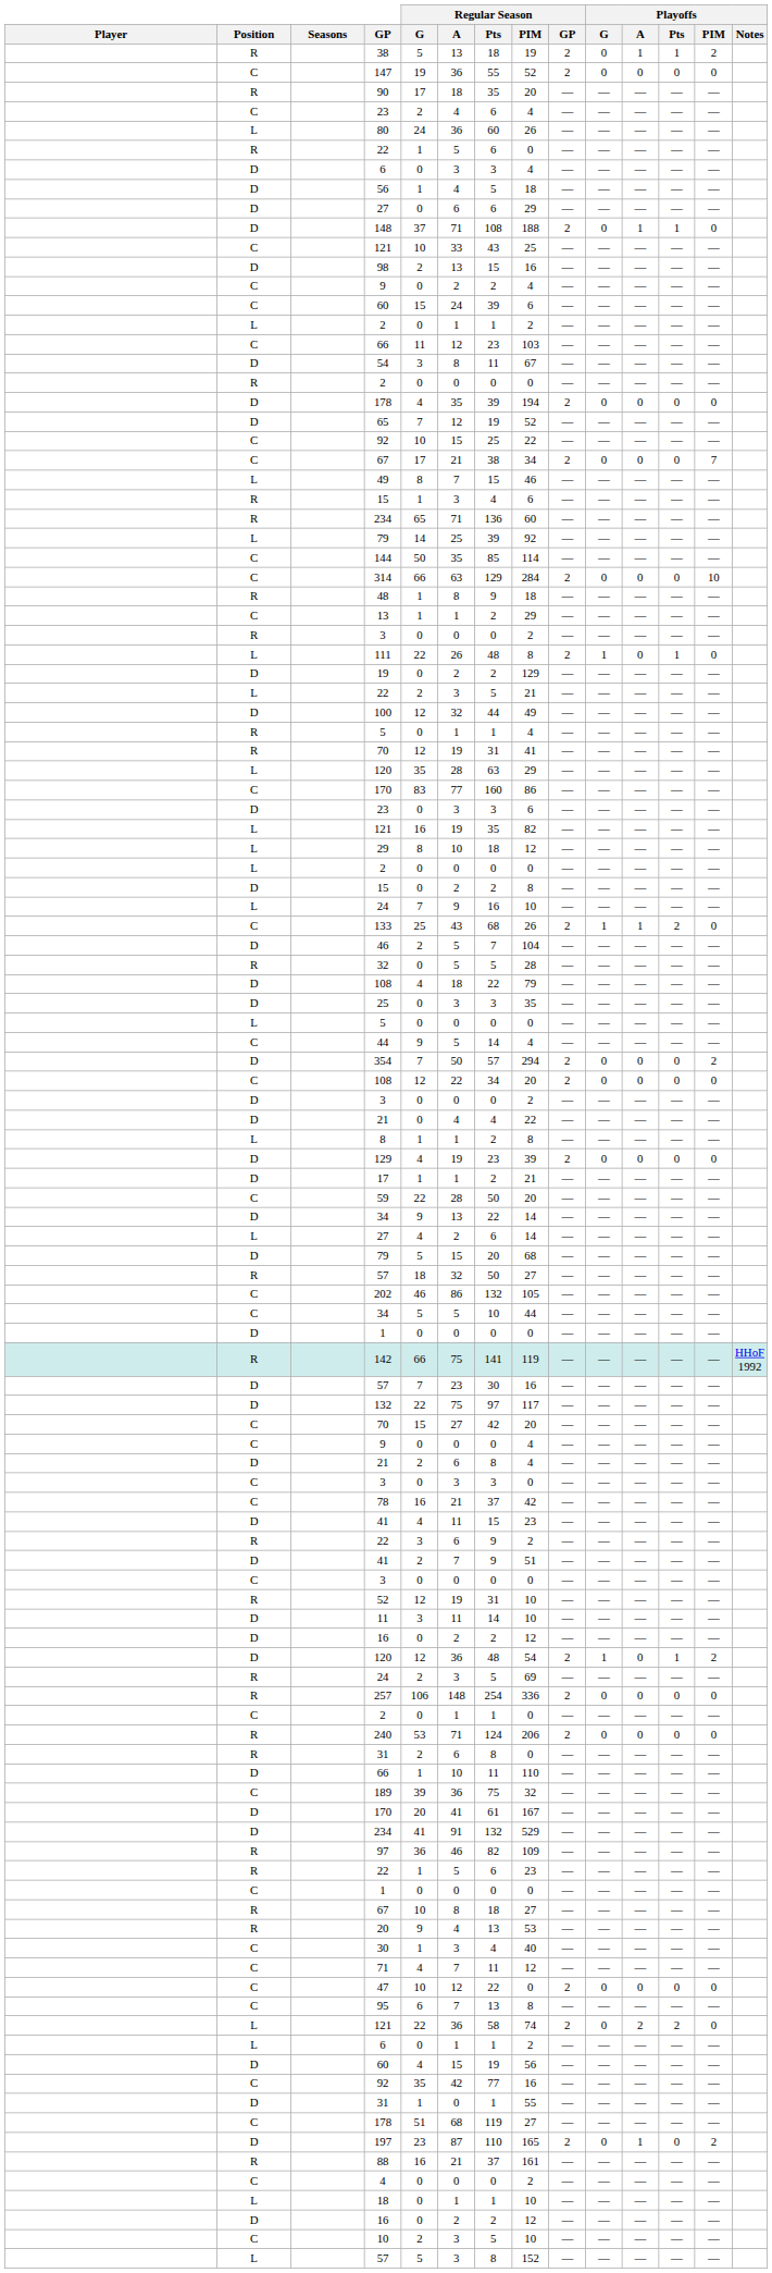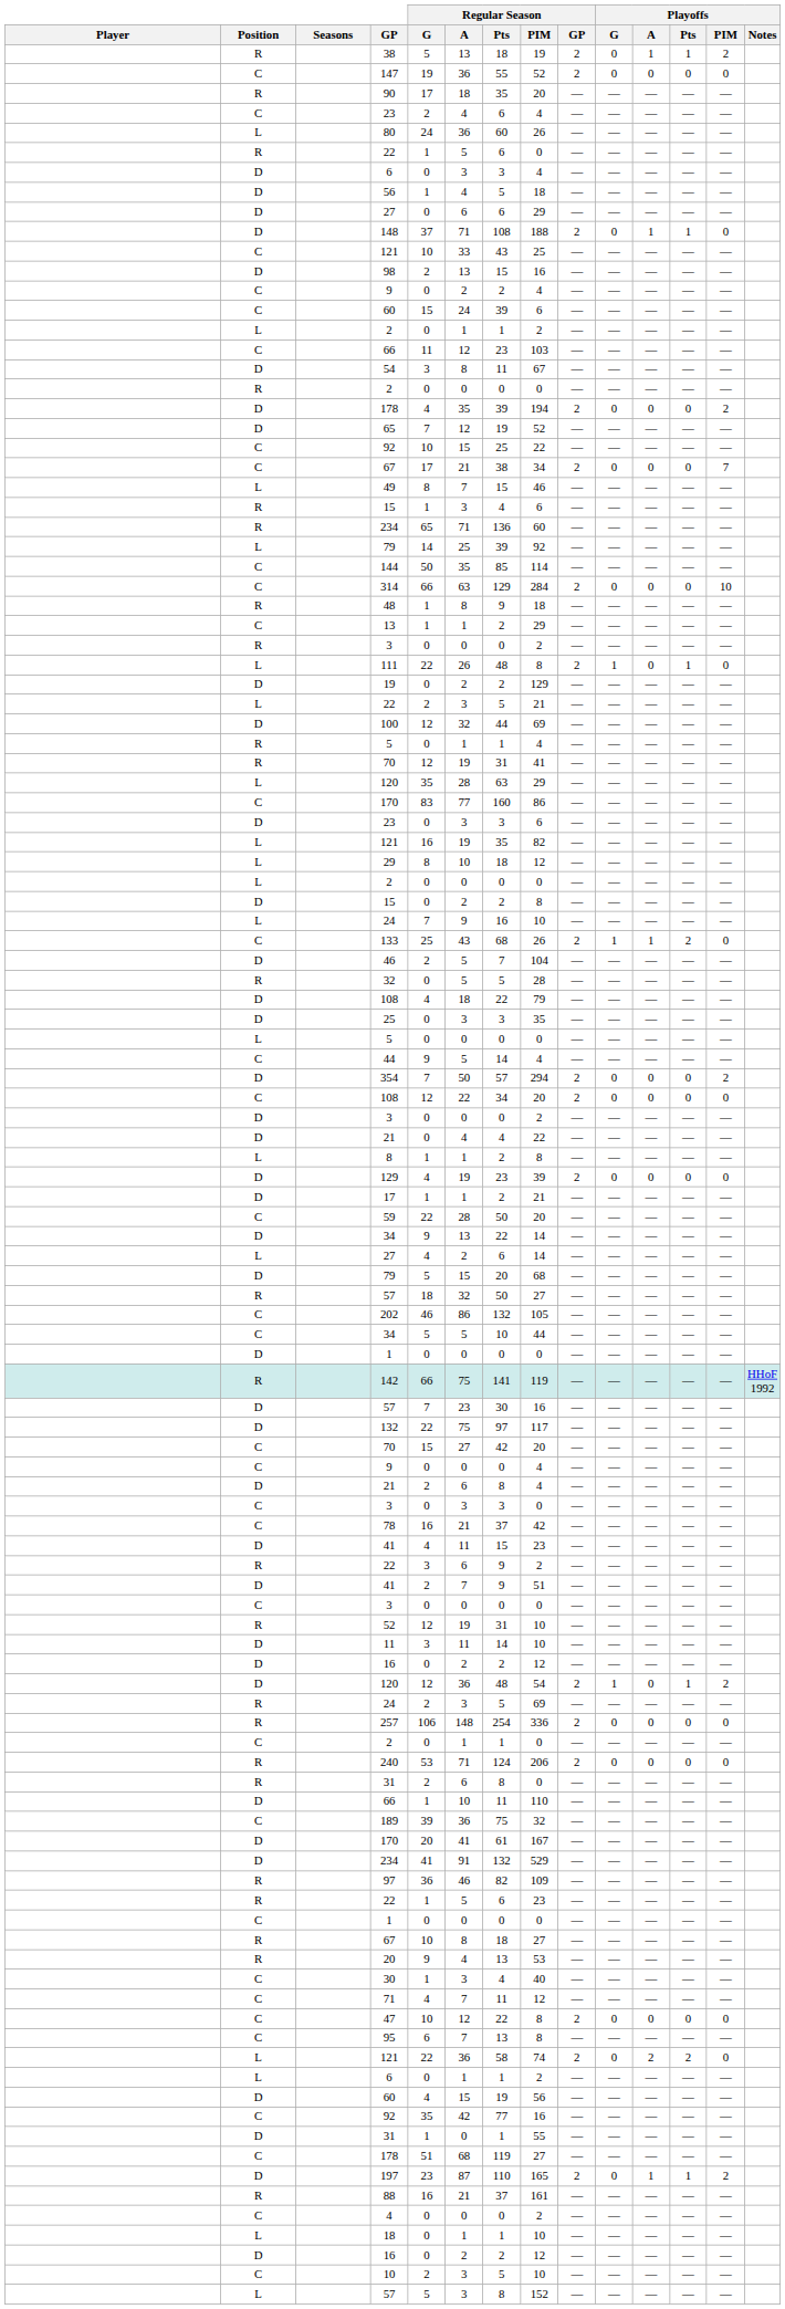D / 178 | Playoffs / PIM: 0 -> 2
100 | Regular Season / PIM: 49 -> 69
47 | Regular Season / PIM: 0 -> 8
197 | Playoffs / Pts: 0 -> 1
